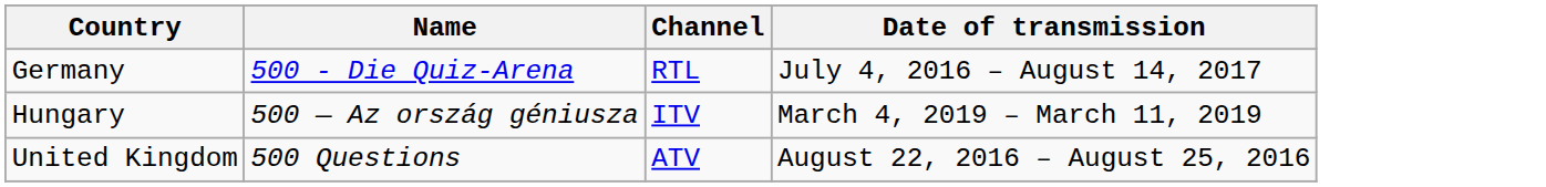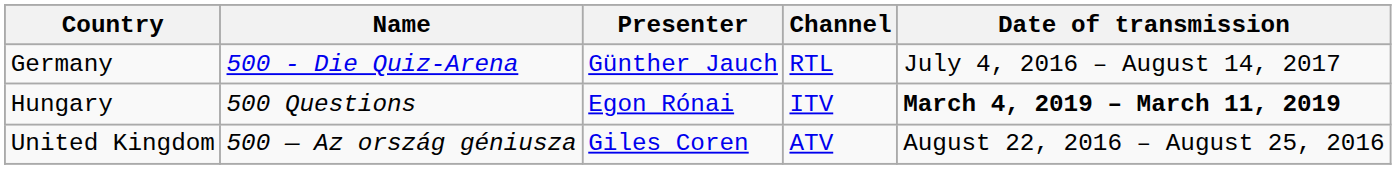+ column: Presenter | Günther Jauch | Egon Rónai | Giles Coren
Hungary | Name: 500 — Az ország géniusza -> 500 Questions
Hungary | Date of transmission: normal -> bold
United Kingdom | Name: 500 Questions -> 500 — Az ország géniusza
